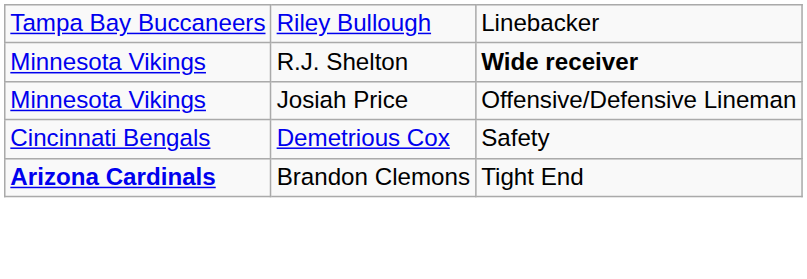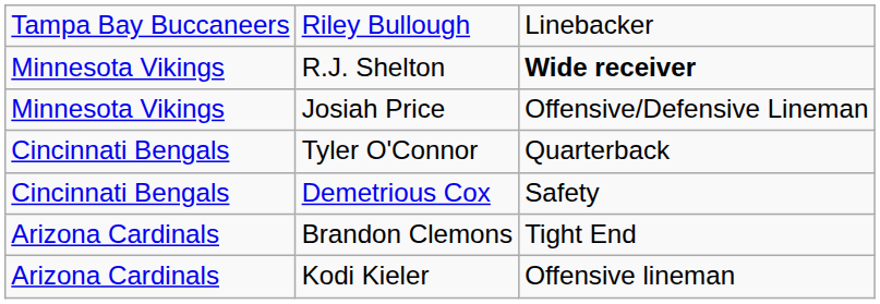+ row: Cincinnati Bengals | Tyler O'Connor | Quarterback
Brandon Clemons | column 1: bold -> normal
+ row: Arizona Cardinals | Kodi Kieler | Offensive lineman
